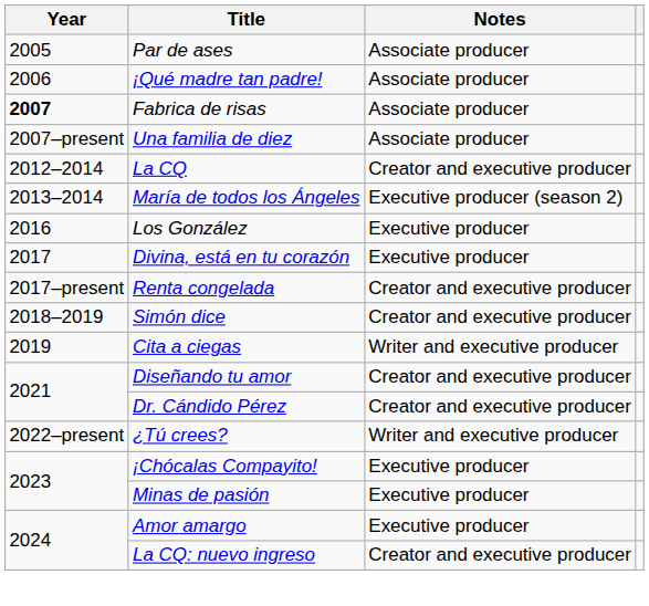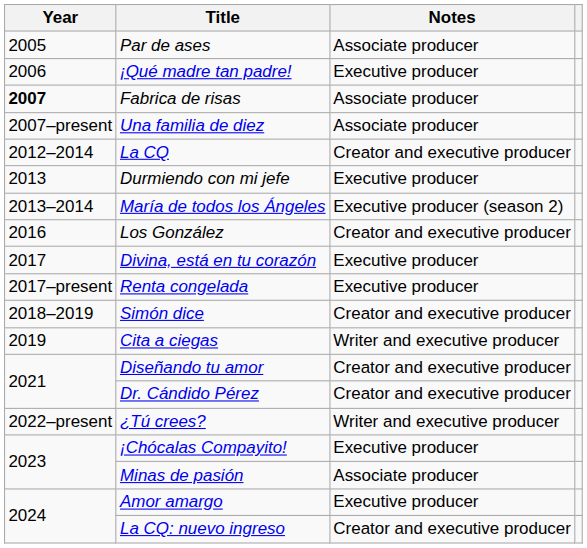¡Qué madre tan padre! | Notes: Associate producer -> Executive producer
+ row: 2013 | Durmiendo con mi jefe | Executive producer
Los González | Notes: Executive producer -> Creator and executive producer
Renta congelada | Notes: Creator and executive producer -> Executive producer
Minas de pasión | Notes: Executive producer -> Associate producer
